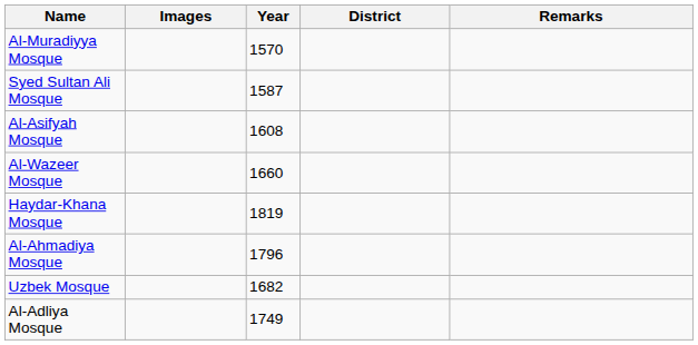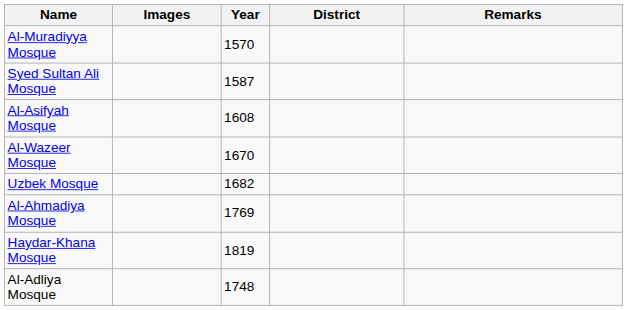Al-Wazeer Mosque | Year: 1660 -> 1670
rows swapped: Uzbek Mosque <-> Haydar-Khana Mosque
Al-Ahmadiya Mosque | Year: 1796 -> 1769
Al-Adliya Mosque | Year: 1749 -> 1748
